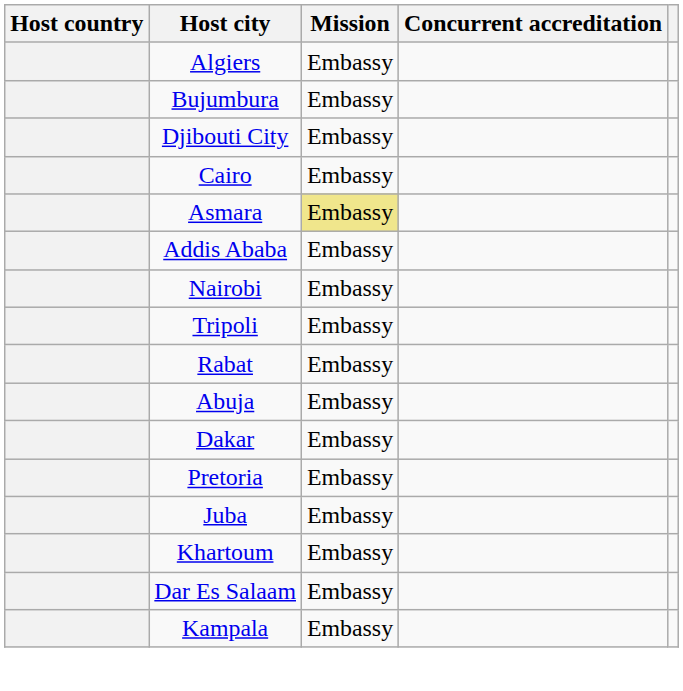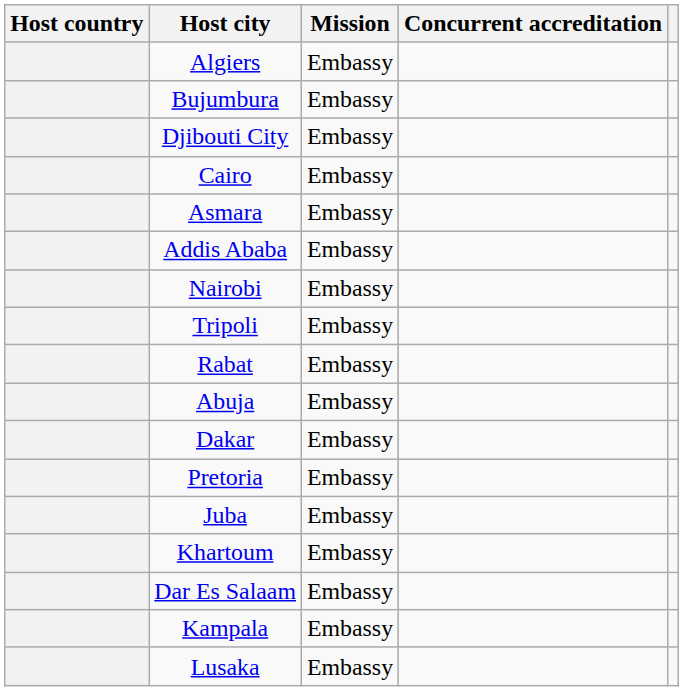Asmara | Mission: khaki background -> no background
+ row: Lusaka | Embassy
